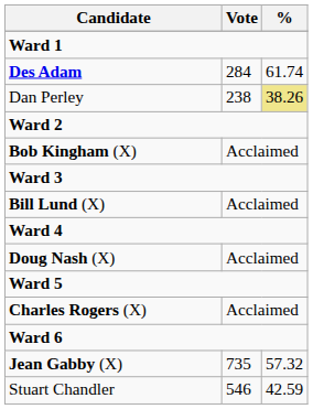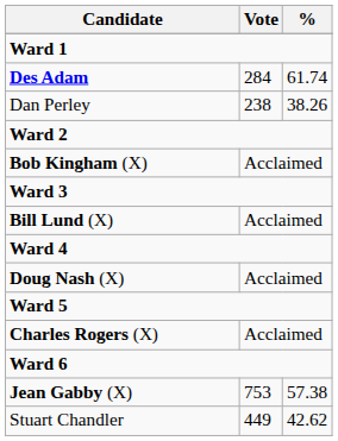Dan Perley | %: khaki background -> no background
Jean Gabby (X) | Vote: 735 -> 753
Jean Gabby (X) | %: 57.32 -> 57.38
Stuart Chandler | Vote: 546 -> 449
Stuart Chandler | %: 42.59 -> 42.62
